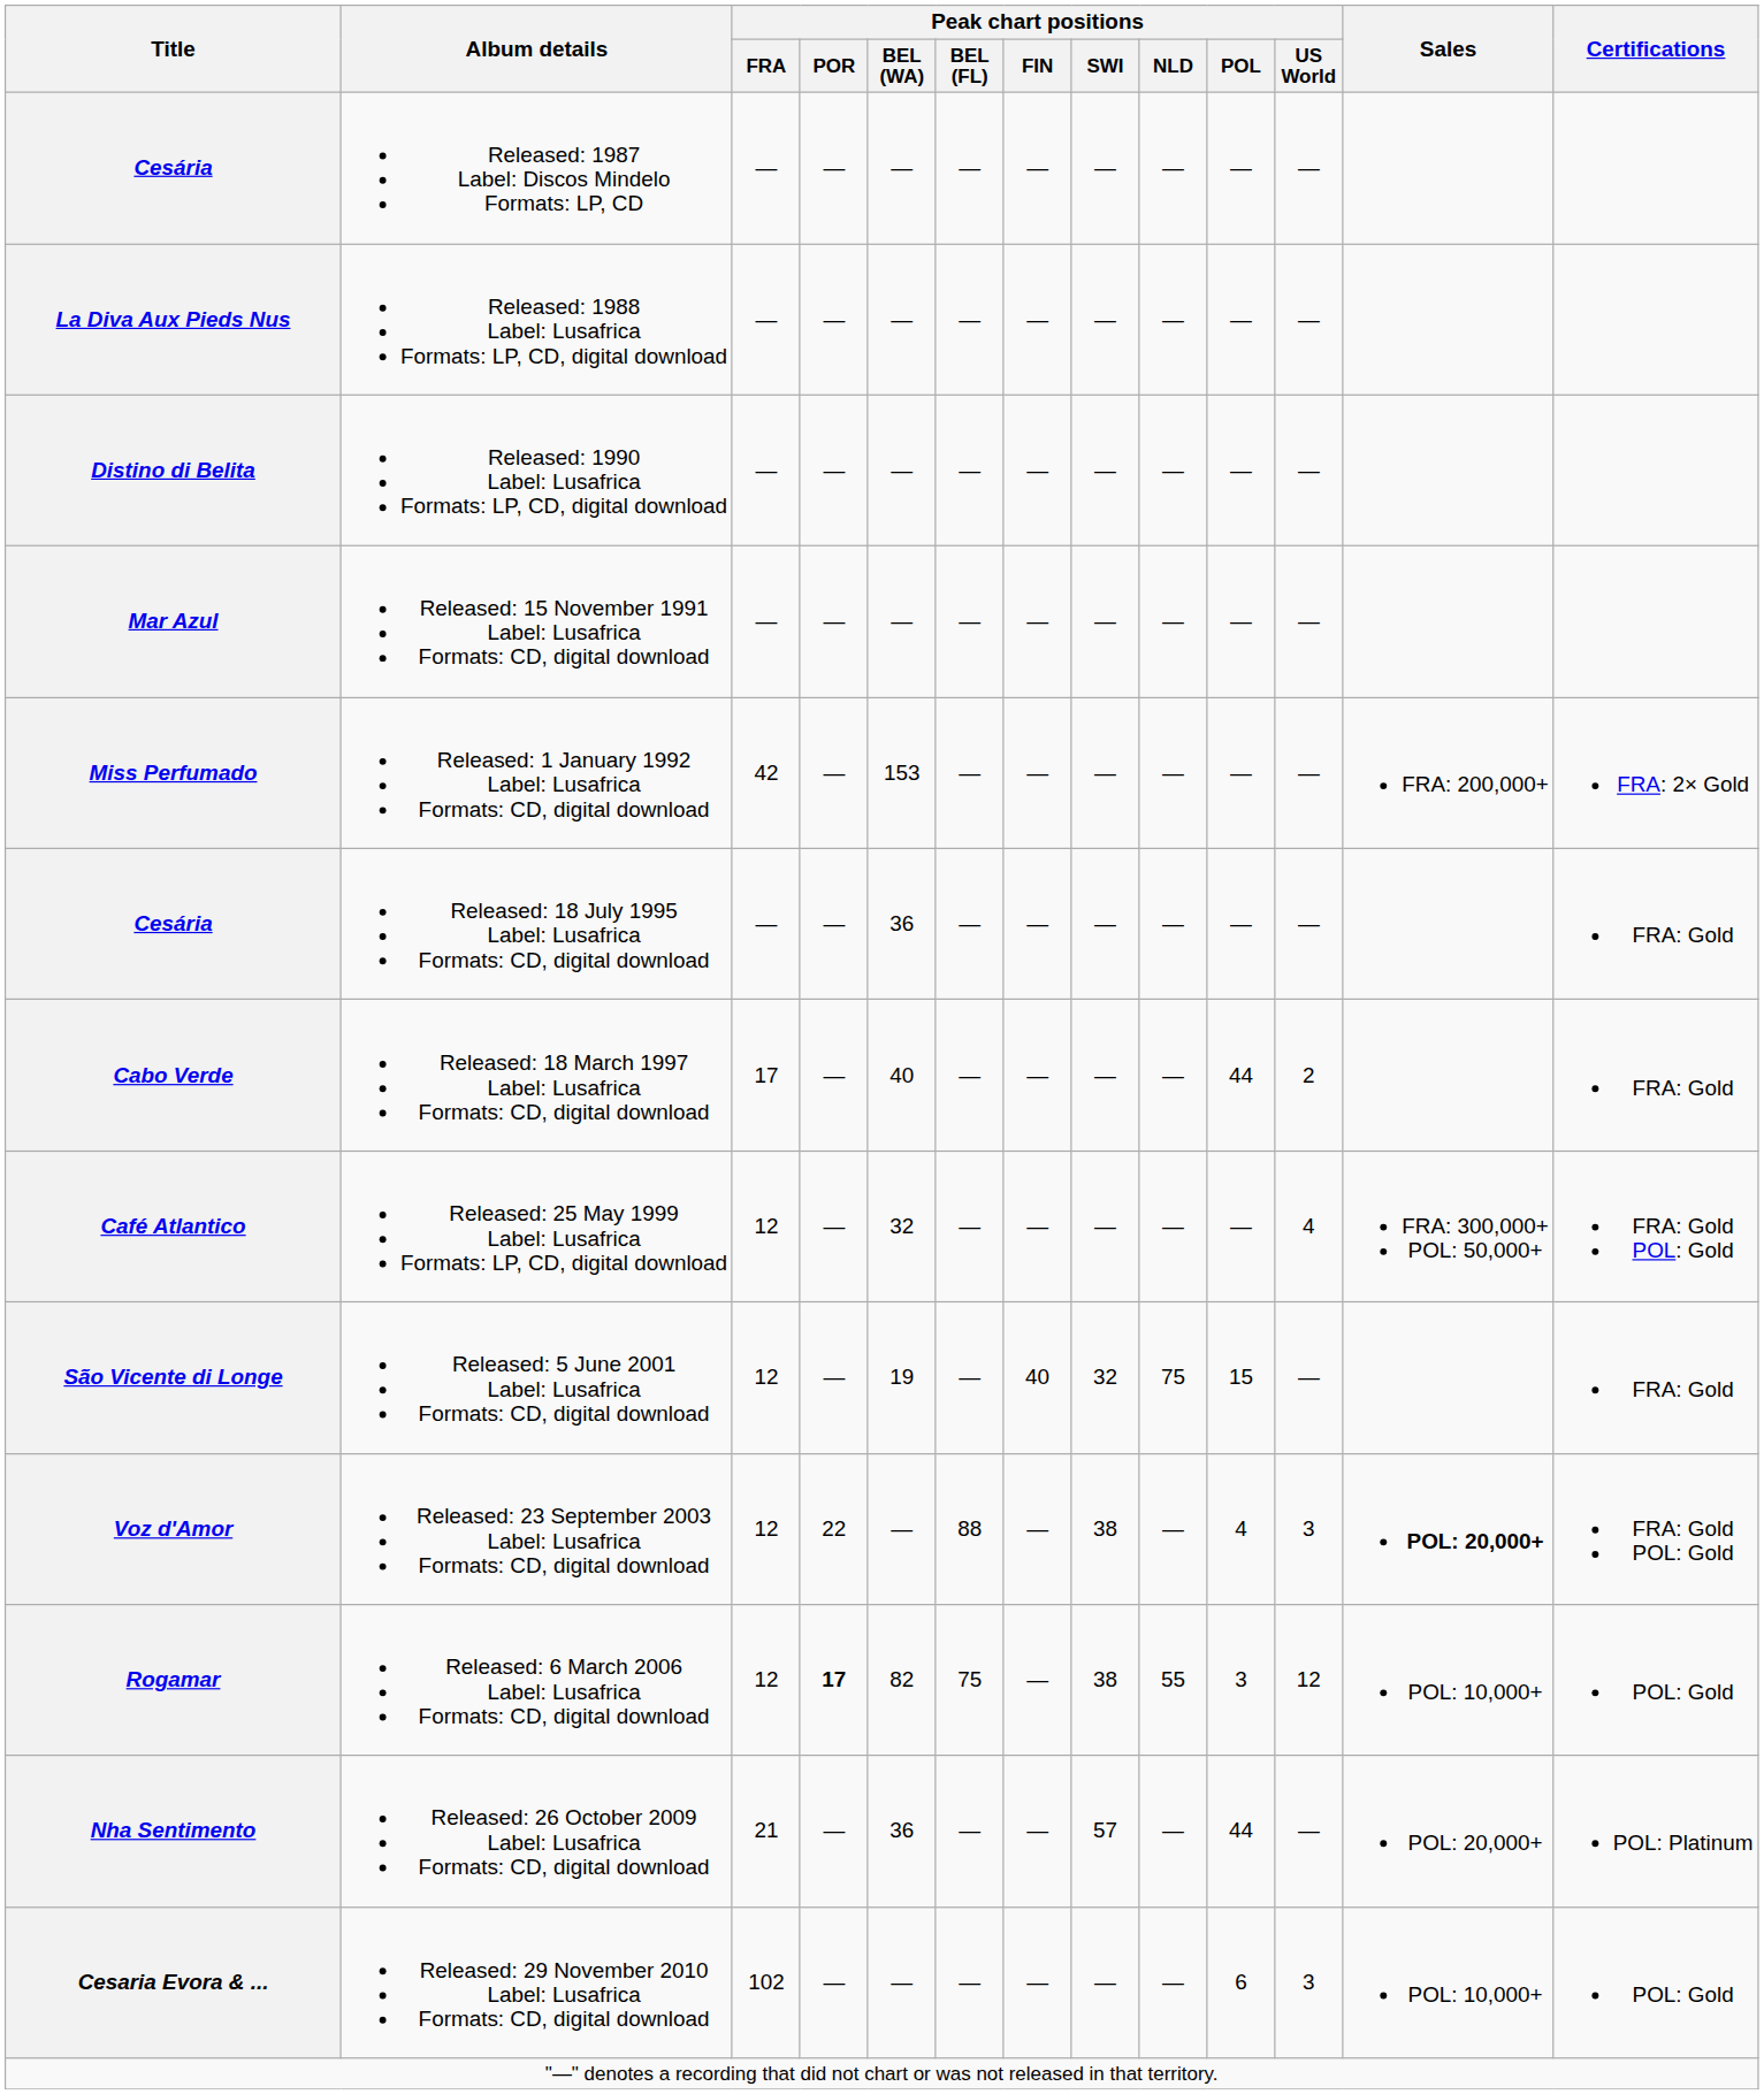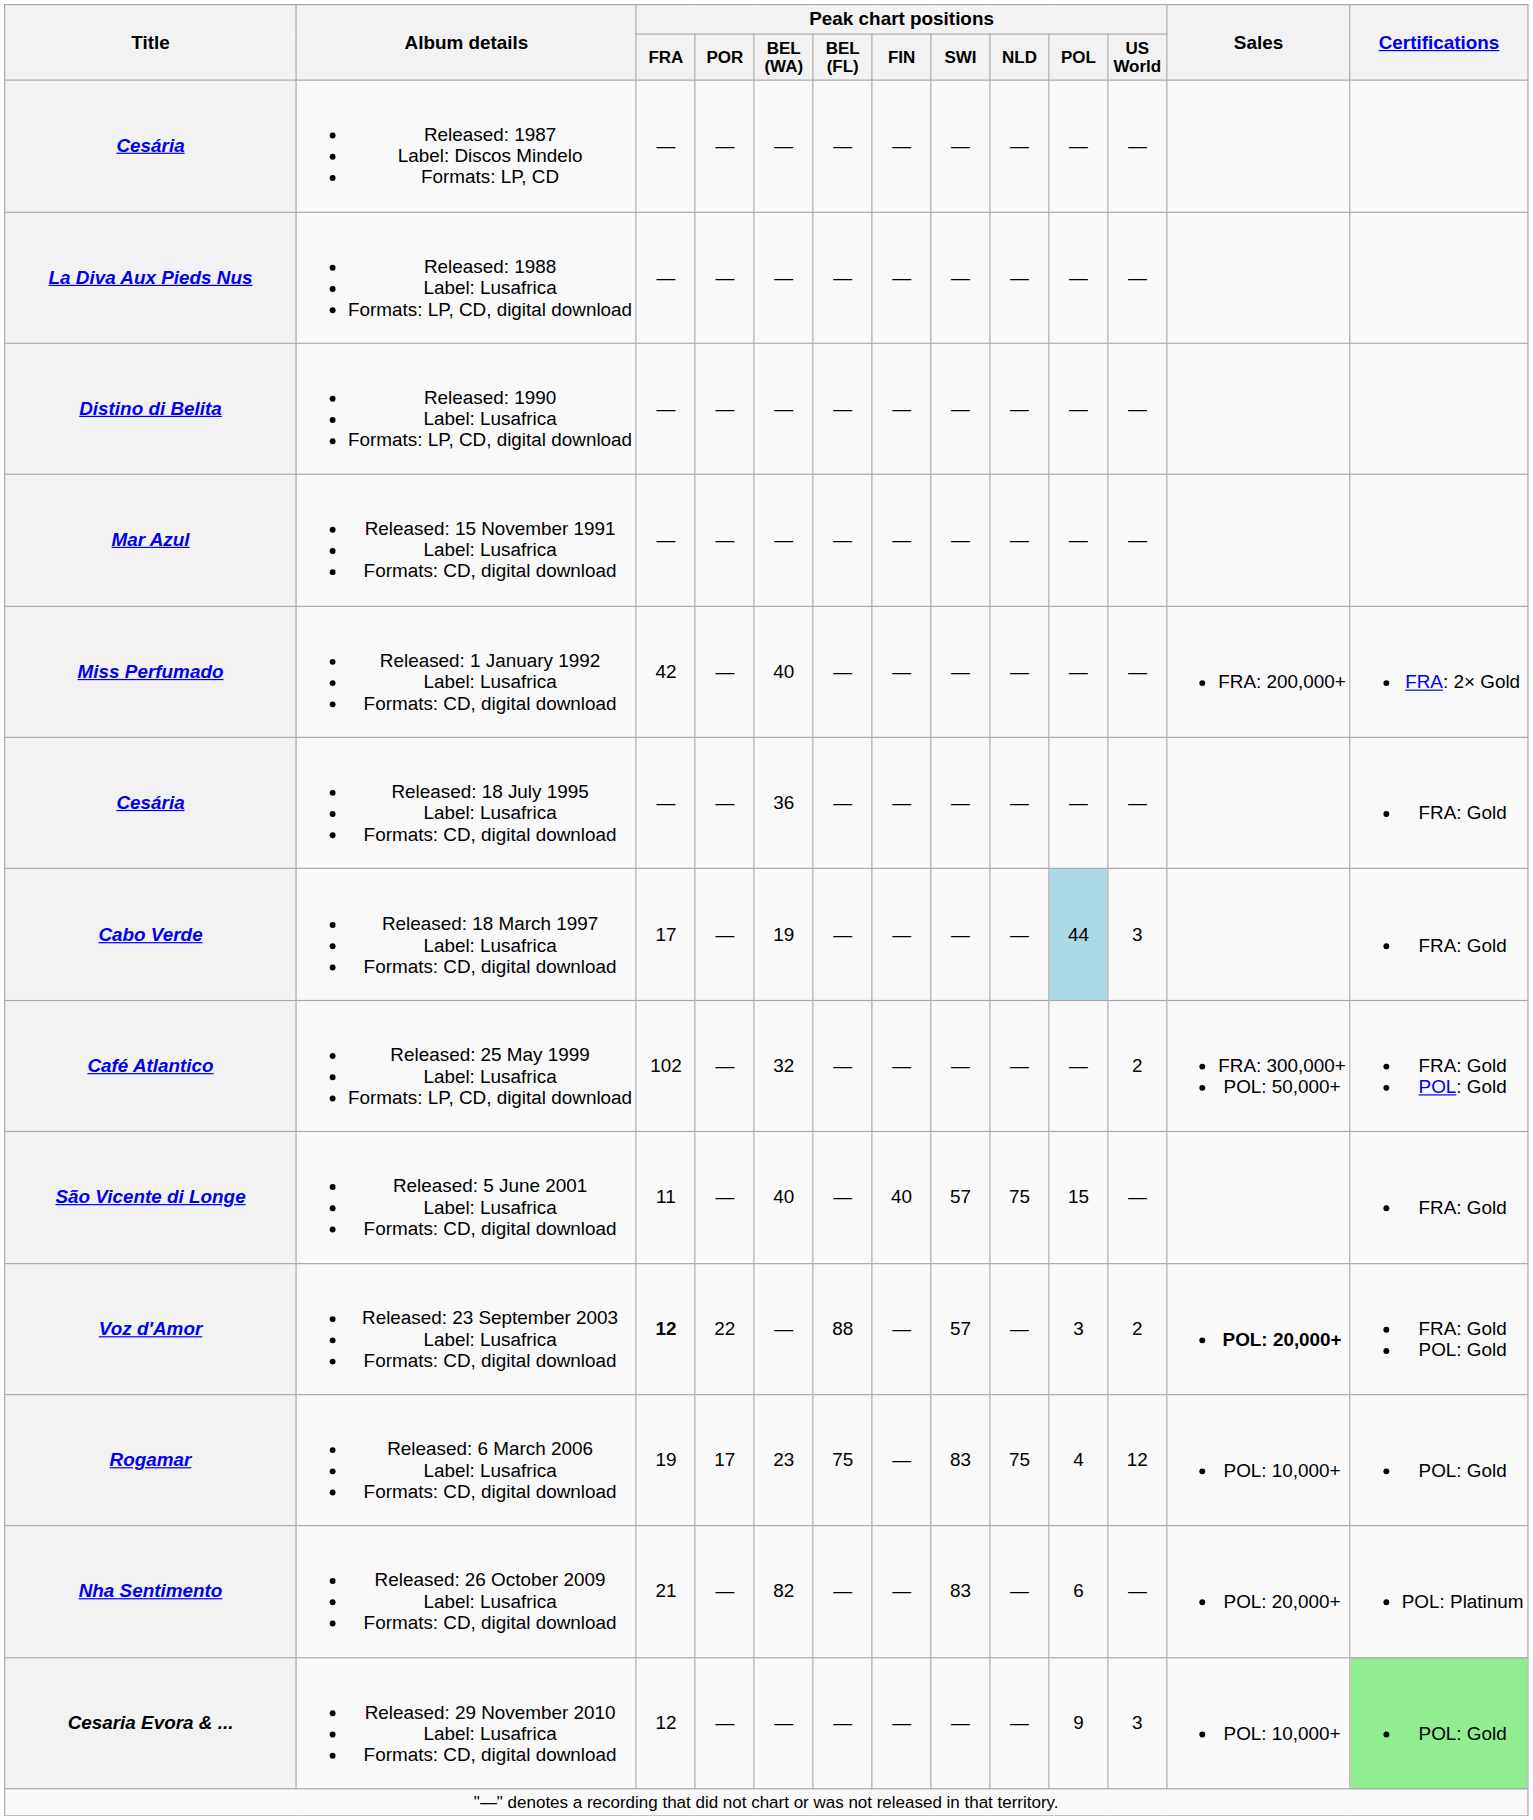Miss Perfumado | Peak chart positions / BEL (WA): 153 -> 40
Cabo Verde | Peak chart positions / BEL (WA): 40 -> 19
Cabo Verde | Peak chart positions / POL: no background -> lightblue background
Cabo Verde | Peak chart positions / US World: 2 -> 3
Café Atlantico | Peak chart positions / FRA: 12 -> 102
Café Atlantico | Peak chart positions / US World: 4 -> 2
São Vicente di Longe | Peak chart positions / FRA: 12 -> 11
São Vicente di Longe | Peak chart positions / BEL (WA): 19 -> 40
São Vicente di Longe | Peak chart positions / SWI: 32 -> 57
Voz d'Amor | Peak chart positions / FRA: normal -> bold
Voz d'Amor | Peak chart positions / SWI: 38 -> 57
Voz d'Amor | Peak chart positions / POL: 4 -> 3
Voz d'Amor | Peak chart positions / US World: 3 -> 2
Rogamar | Peak chart positions / FRA: 12 -> 19
Rogamar | Peak chart positions / POR: bold -> normal
Rogamar | Peak chart positions / BEL (WA): 82 -> 23
Rogamar | Peak chart positions / SWI: 38 -> 83
Rogamar | Peak chart positions / NLD: 55 -> 75
Rogamar | Peak chart positions / POL: 3 -> 4
Nha Sentimento | Peak chart positions / BEL (WA): 36 -> 82
Nha Sentimento | Peak chart positions / SWI: 57 -> 83
Nha Sentimento | Peak chart positions / POL: 44 -> 6
Cesaria Evora & ... | Peak chart positions / FRA: 102 -> 12
Cesaria Evora & ... | Peak chart positions / POL: 6 -> 9
Cesaria Evora & ... | Certifications: no background -> lightgreen background
